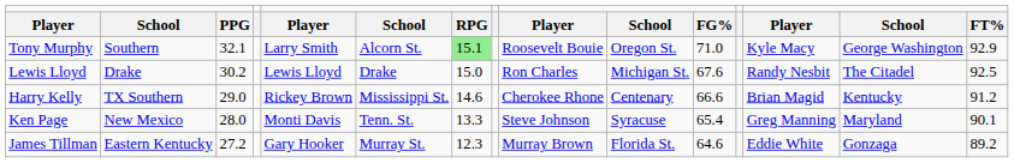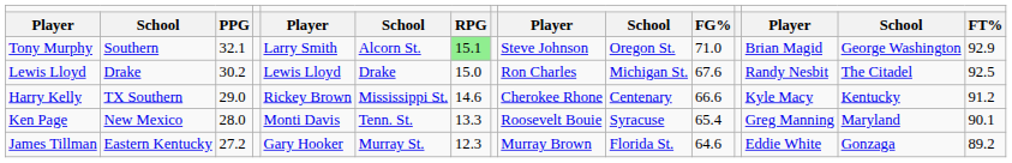Tony Murphy | column 9: Roosevelt Bouie -> Steve Johnson
Tony Murphy | column 13: Kyle Macy -> Brian Magid
Harry Kelly | column 13: Brian Magid -> Kyle Macy
Ken Page | column 9: Steve Johnson -> Roosevelt Bouie
